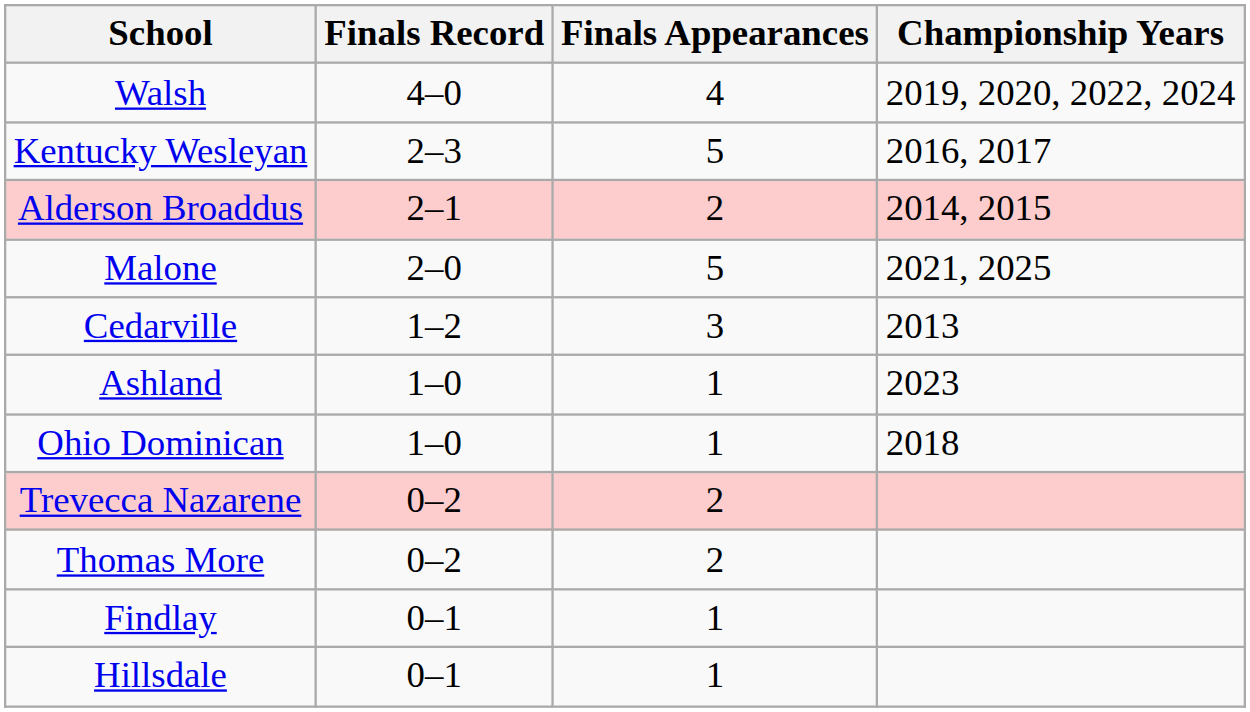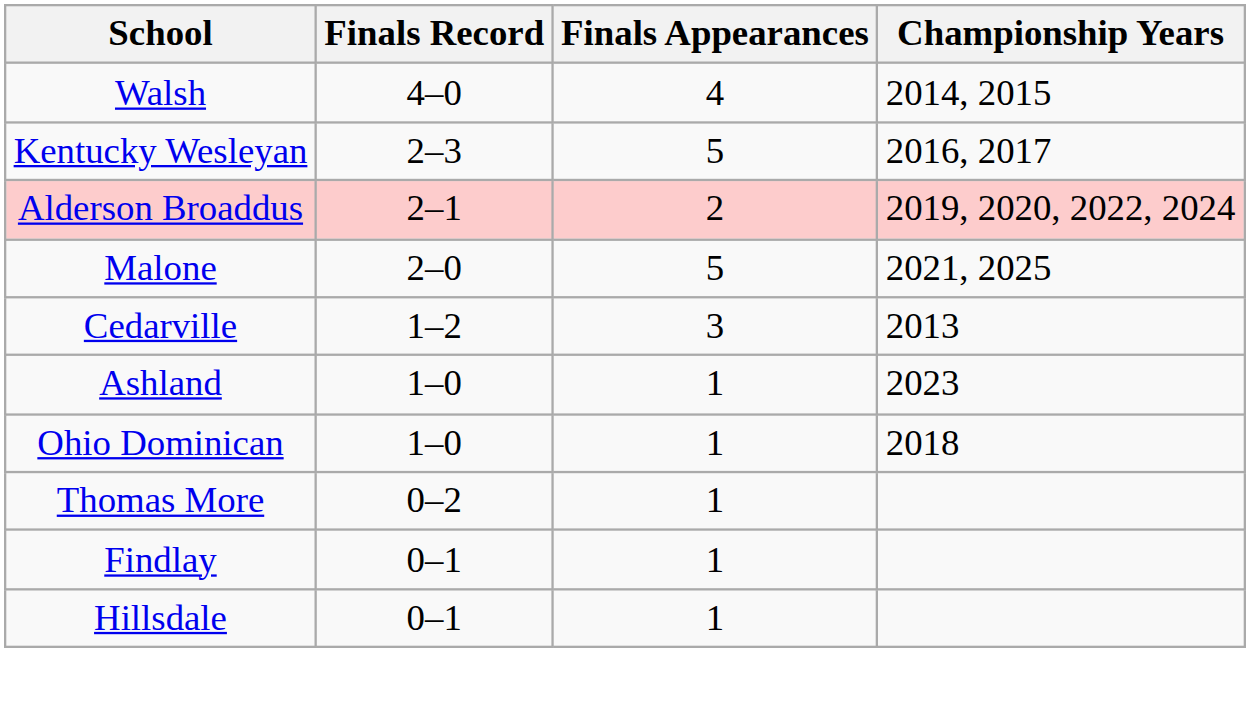Walsh | Championship Years: 2019, 2020, 2022, 2024 -> 2014, 2015
Alderson Broaddus | Championship Years: 2014, 2015 -> 2019, 2020, 2022, 2024
- row: Trevecca Nazarene | 0–2 | 2
Thomas More | Finals Appearances: 2 -> 1
